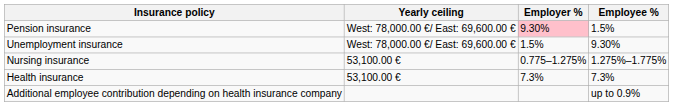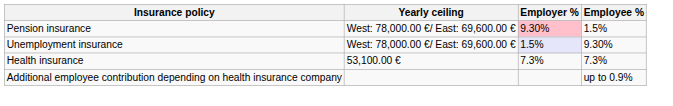Unemployment insurance | Employer %: no background -> lavender background
- row: Nursing insurance | 53,100.00 € | 0.775–1.275% | 1.275%–1.775%
